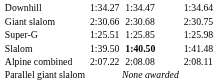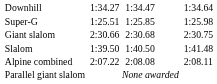rows swapped: Super-G <-> Giant slalom
Slalom | column 5: bold -> normal
